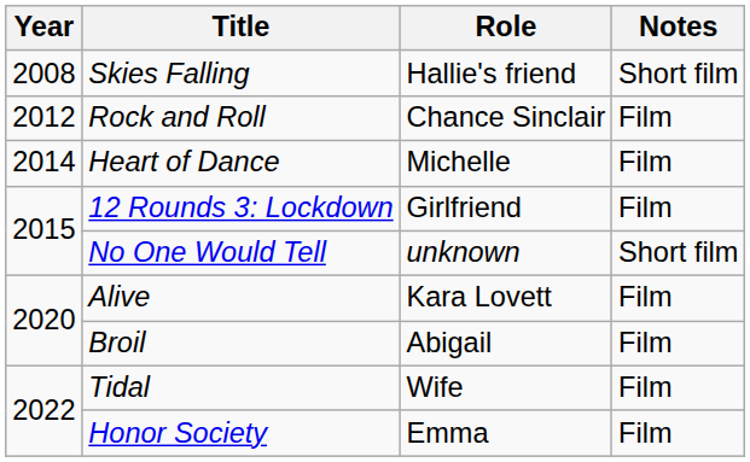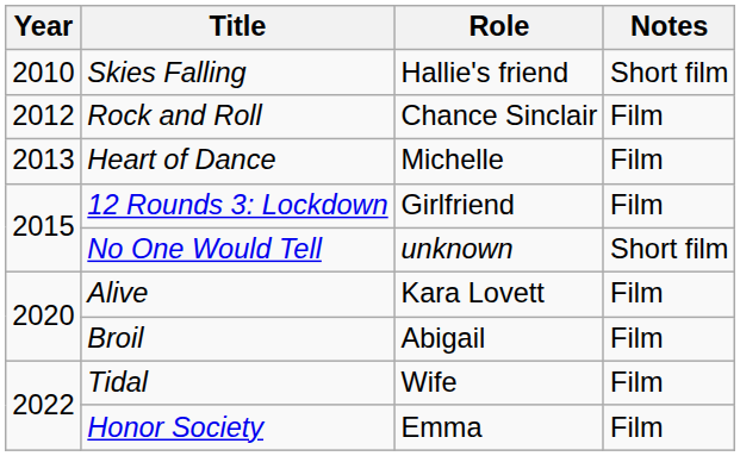Skies Falling | Year: 2008 -> 2010
Heart of Dance | Year: 2014 -> 2013
